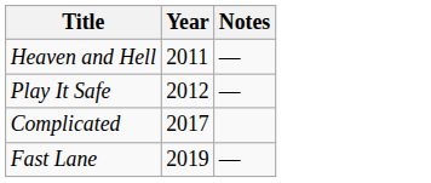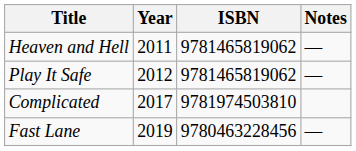+ column: ISBN | 9781465819062 | 9781465819062 | 9781974503810 | 9780463228456
